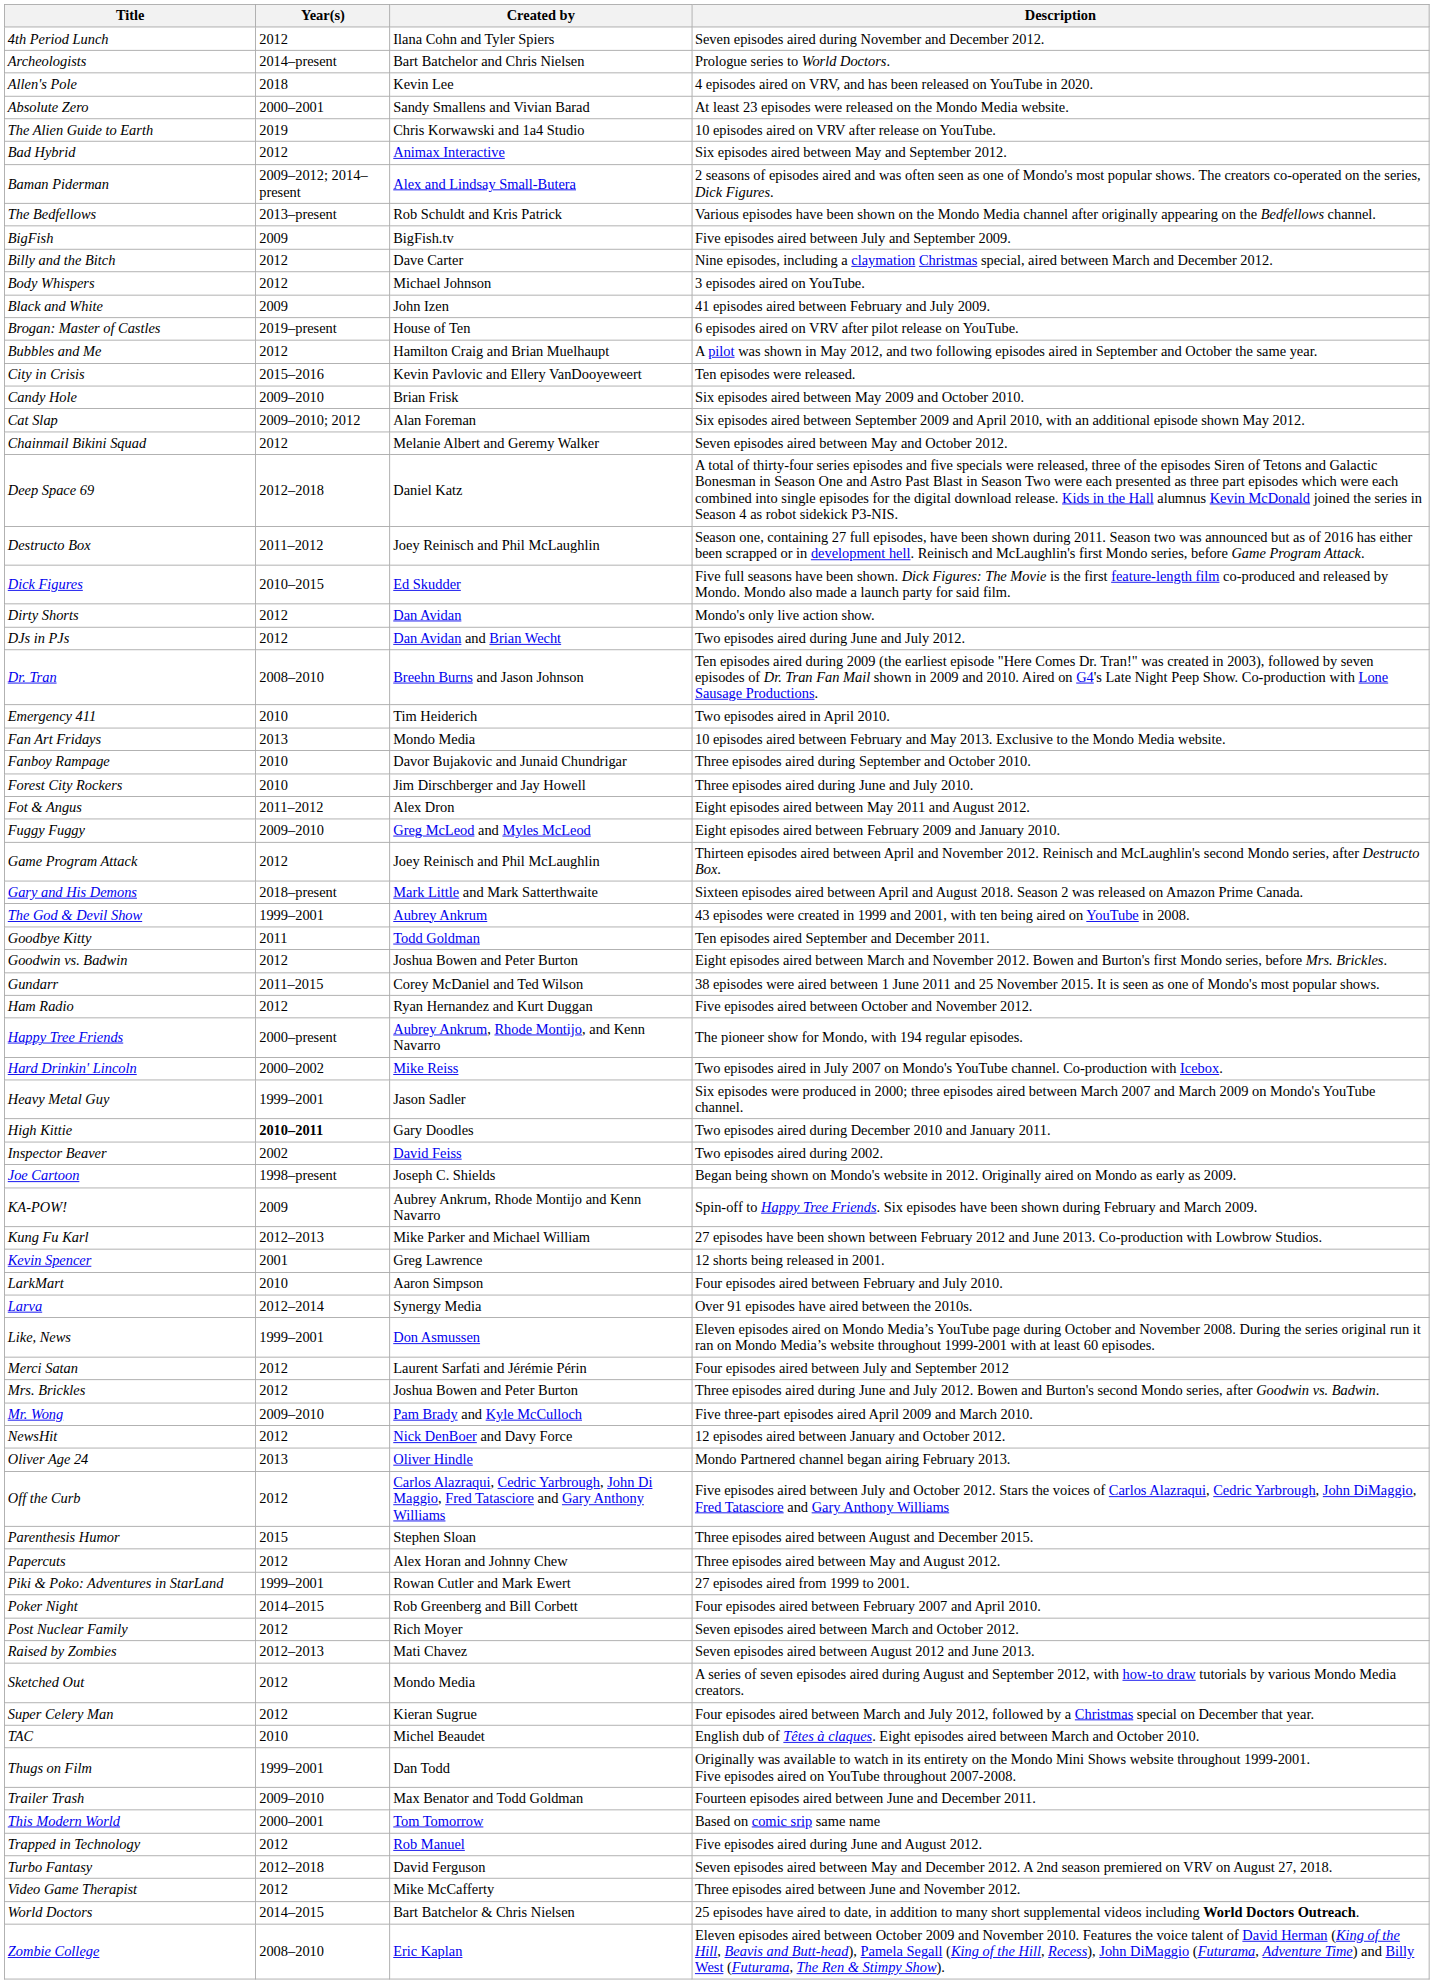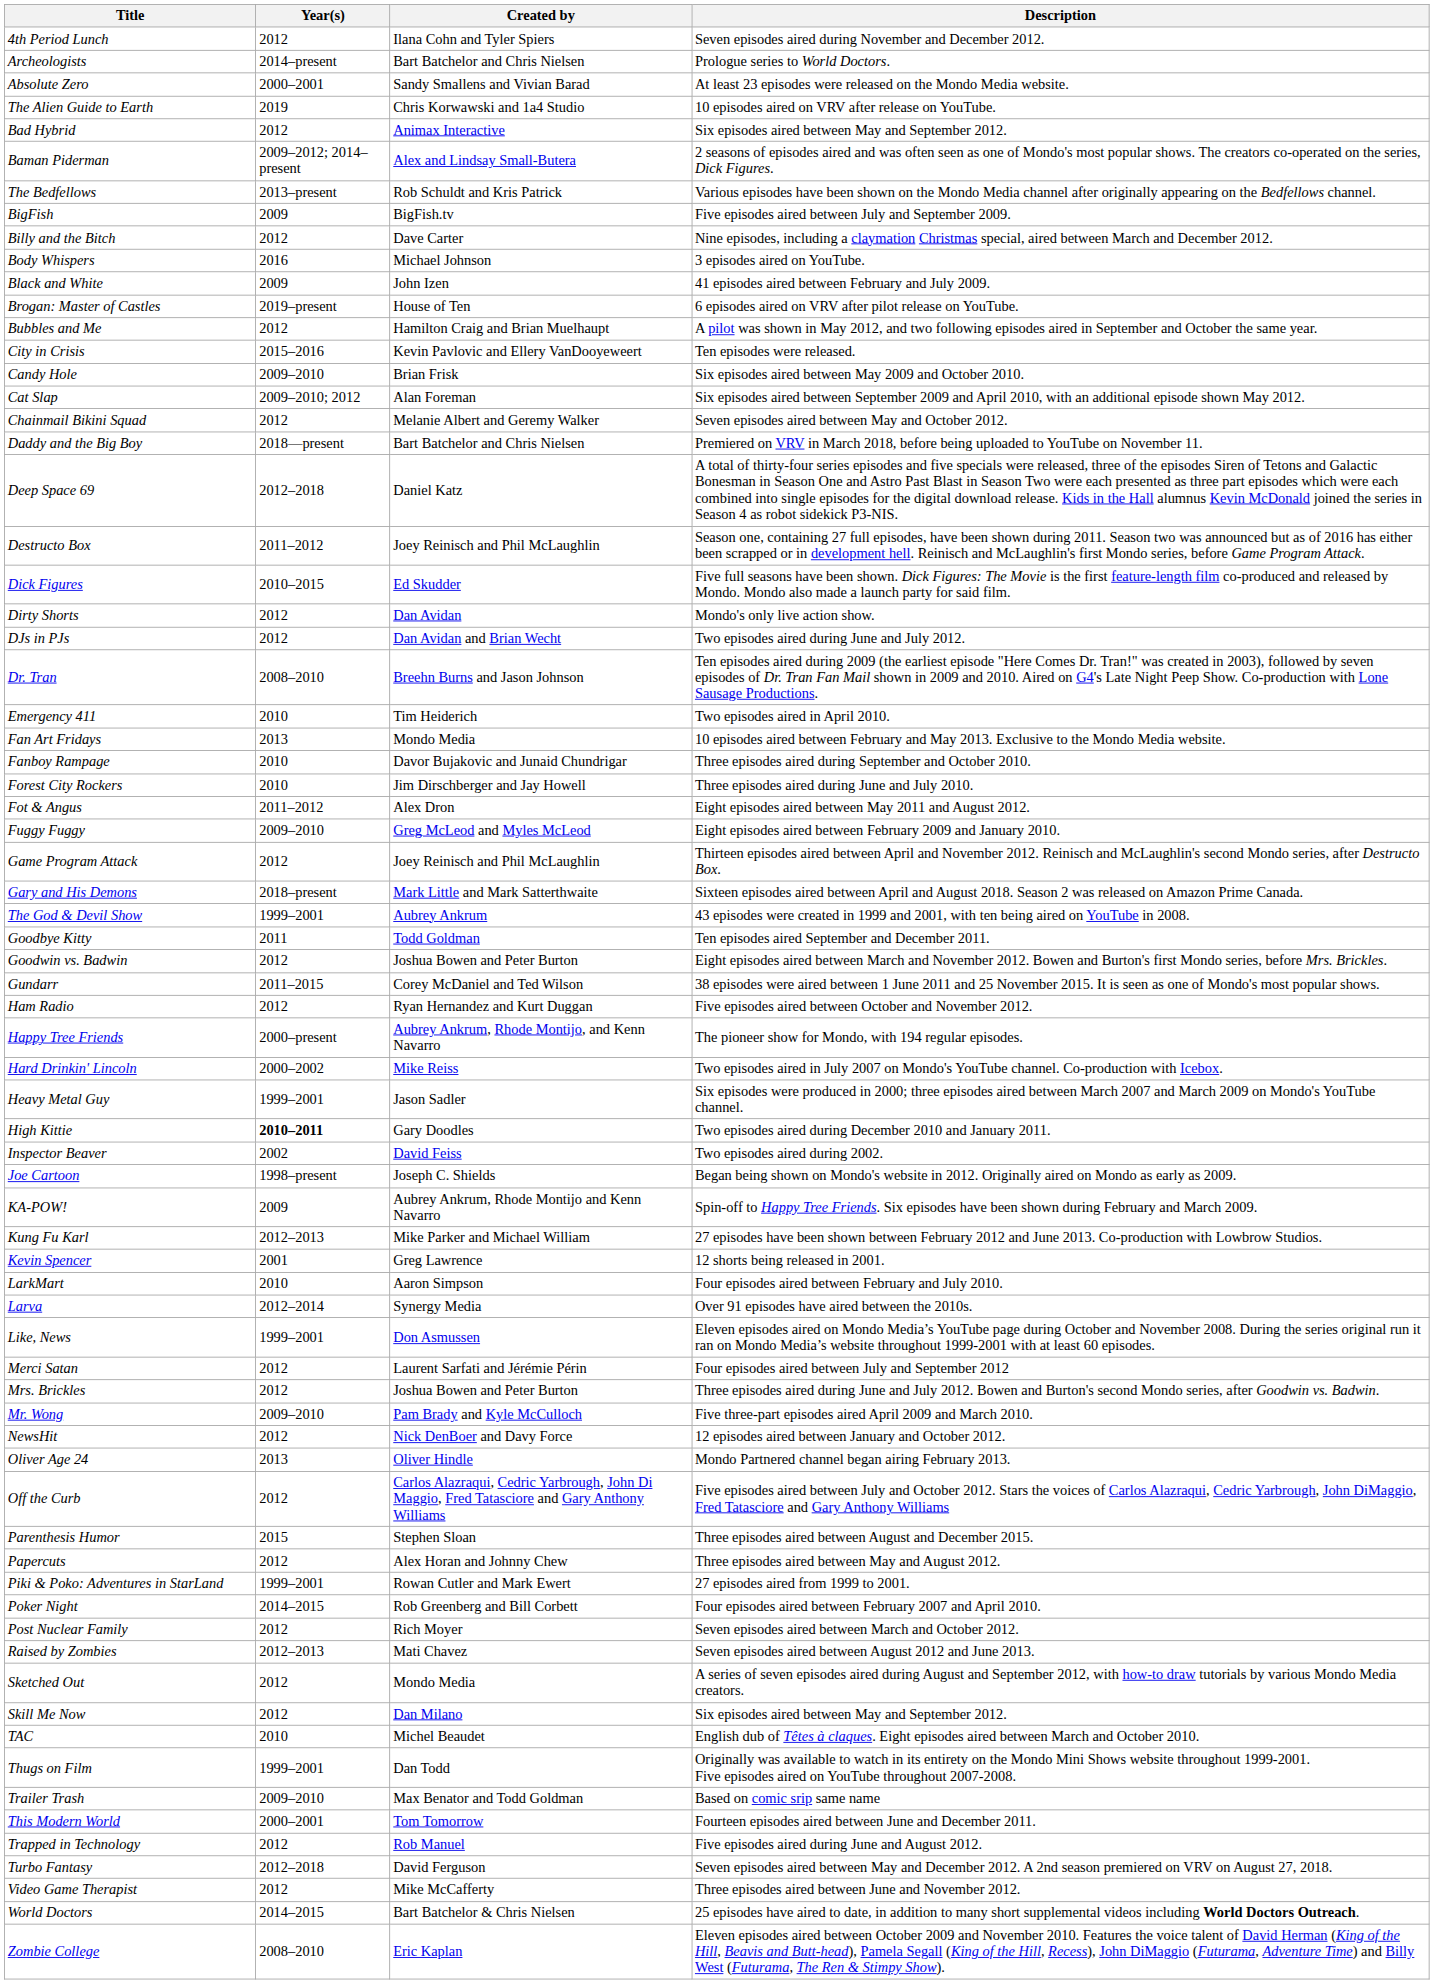- row: Allen's Pole | 2018 | Kevin Lee | 4 episodes aired on VRV, and has been released on YouTube in 2020.
Body Whispers | Year(s): 2012 -> 2016
+ row: Daddy and the Big Boy | 2018—present | Bart Batchelor and Chris Nielsen | Premiered on VRV in March 2018, before being uploaded to YouTube on November 11.
+ row: Skill Me Now | 2012 | Dan Milano | Six episodes aired between May and September 2012.
- row: Super Celery Man | 2012 | Kieran Sugrue | Four episodes aired between March and July 2012, followed by a Christmas special on December that year.
Trailer Trash | Description: Fourteen episodes aired between June and December 2011. -> Based on comic srip same name
This Modern World | Description: Based on comic srip same name -> Fourteen episodes aired between June and December 2011.
